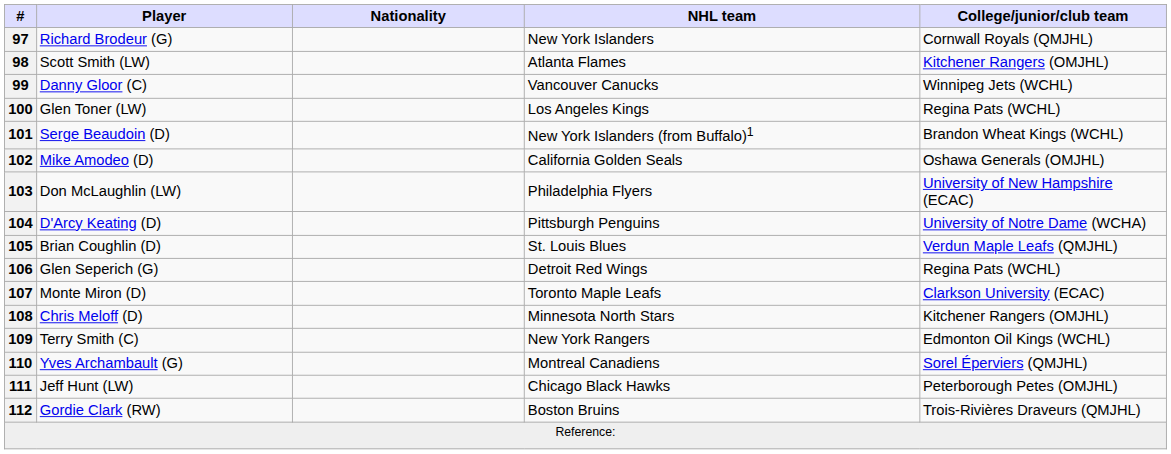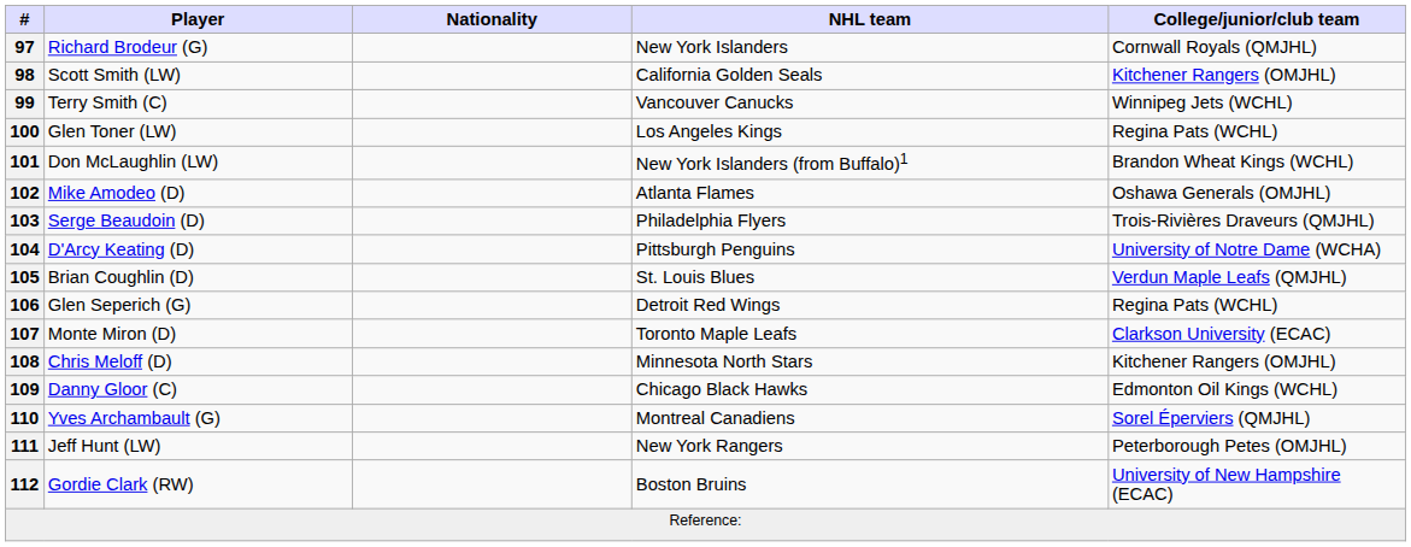98 | NHL team: Atlanta Flames -> California Golden Seals
99 | Player: Danny Gloor (C) -> Terry Smith (C)
101 | Player: Serge Beaudoin (D) -> Don McLaughlin (LW)
102 | NHL team: California Golden Seals -> Atlanta Flames
103 | Player: Don McLaughlin (LW) -> Serge Beaudoin (D)
103 | College/junior/club team: University of New Hampshire (ECAC) -> Trois-Rivières Draveurs (QMJHL)
109 | Player: Terry Smith (C) -> Danny Gloor (C)
109 | NHL team: New York Rangers -> Chicago Black Hawks
111 | NHL team: Chicago Black Hawks -> New York Rangers
112 | College/junior/club team: Trois-Rivières Draveurs (QMJHL) -> University of New Hampshire (ECAC)
